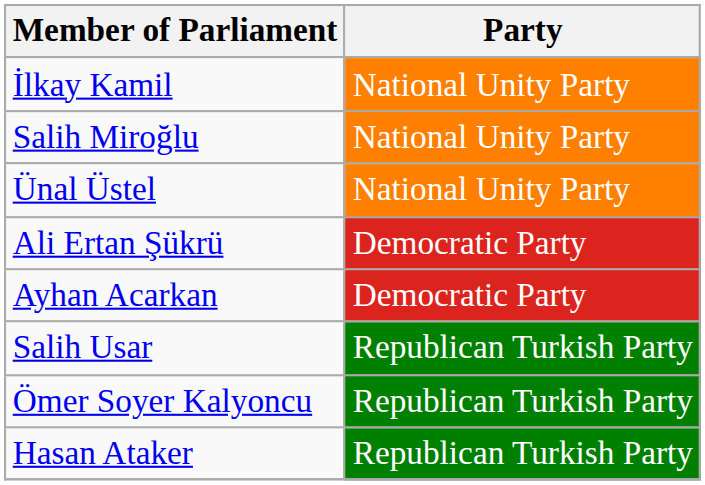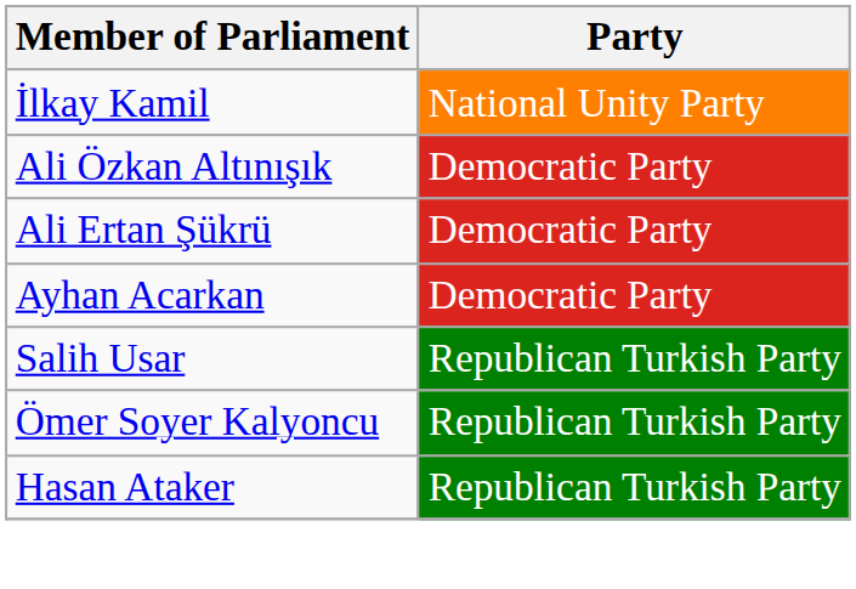- row: Salih Miroğlu | National Unity Party
- row: Ünal Üstel | National Unity Party
+ row: Ali Özkan Altınışık | Democratic Party
